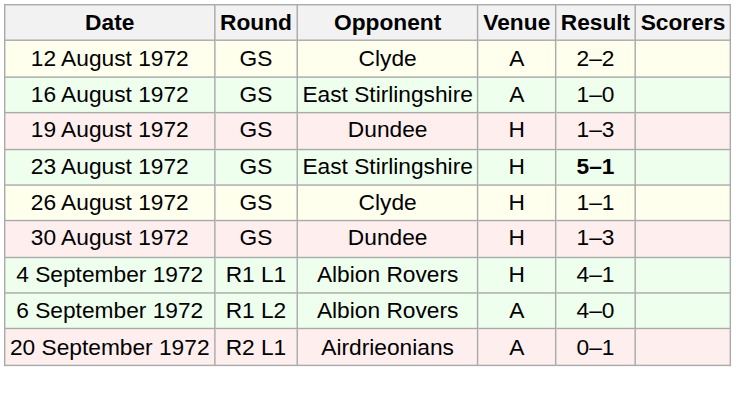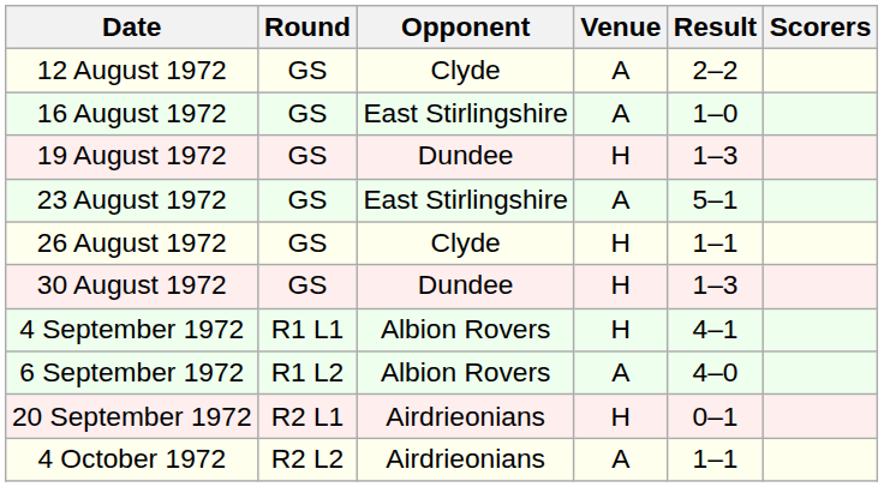23 August 1972 | Venue: H -> A
23 August 1972 | Result: bold -> normal
20 September 1972 | Venue: A -> H
+ row: 4 October 1972 | R2 L2 | Airdrieonians | A | 1–1
